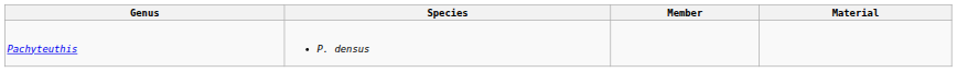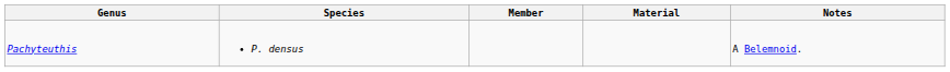+ column: Notes | A Belemnoid.
